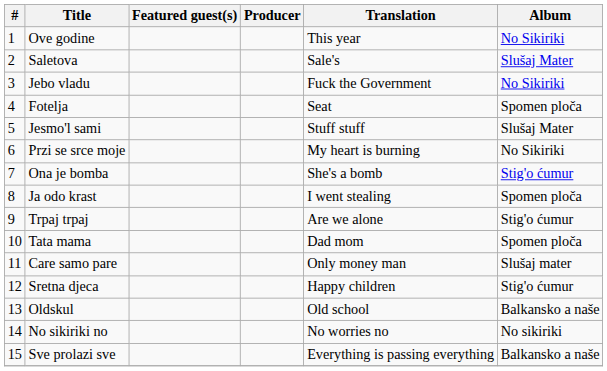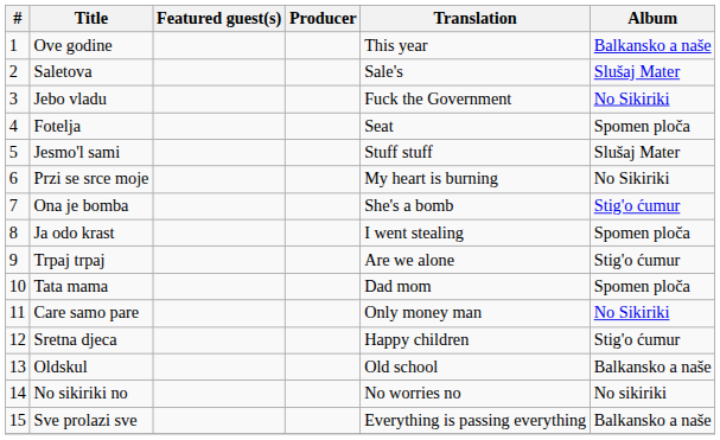Ove godine | Album: No Sikiriki -> Balkansko a naše
Care samo pare | Album: Slušaj mater -> No Sikiriki
